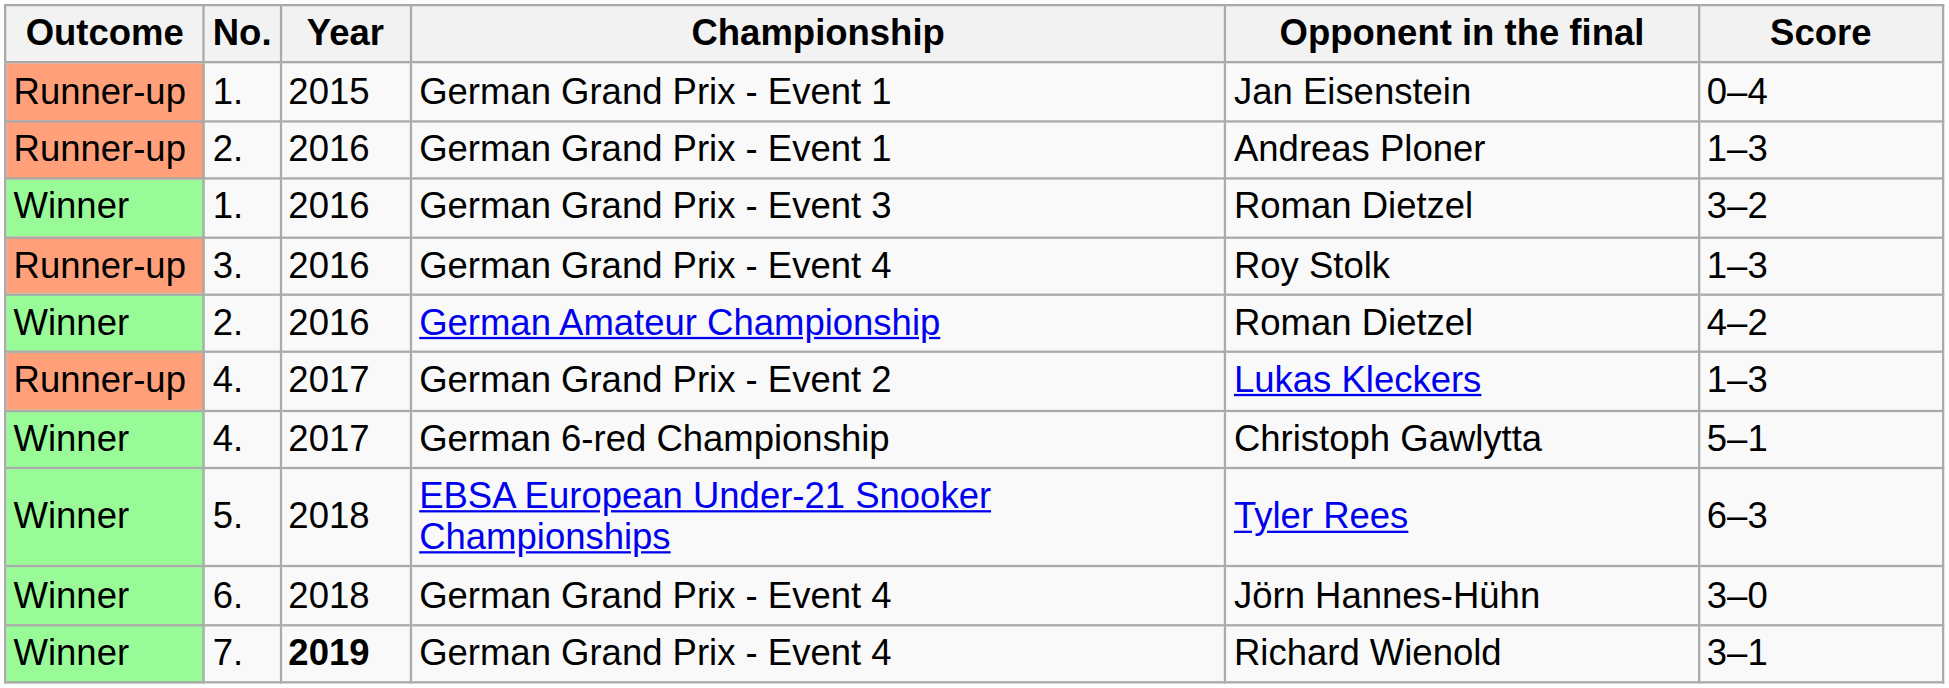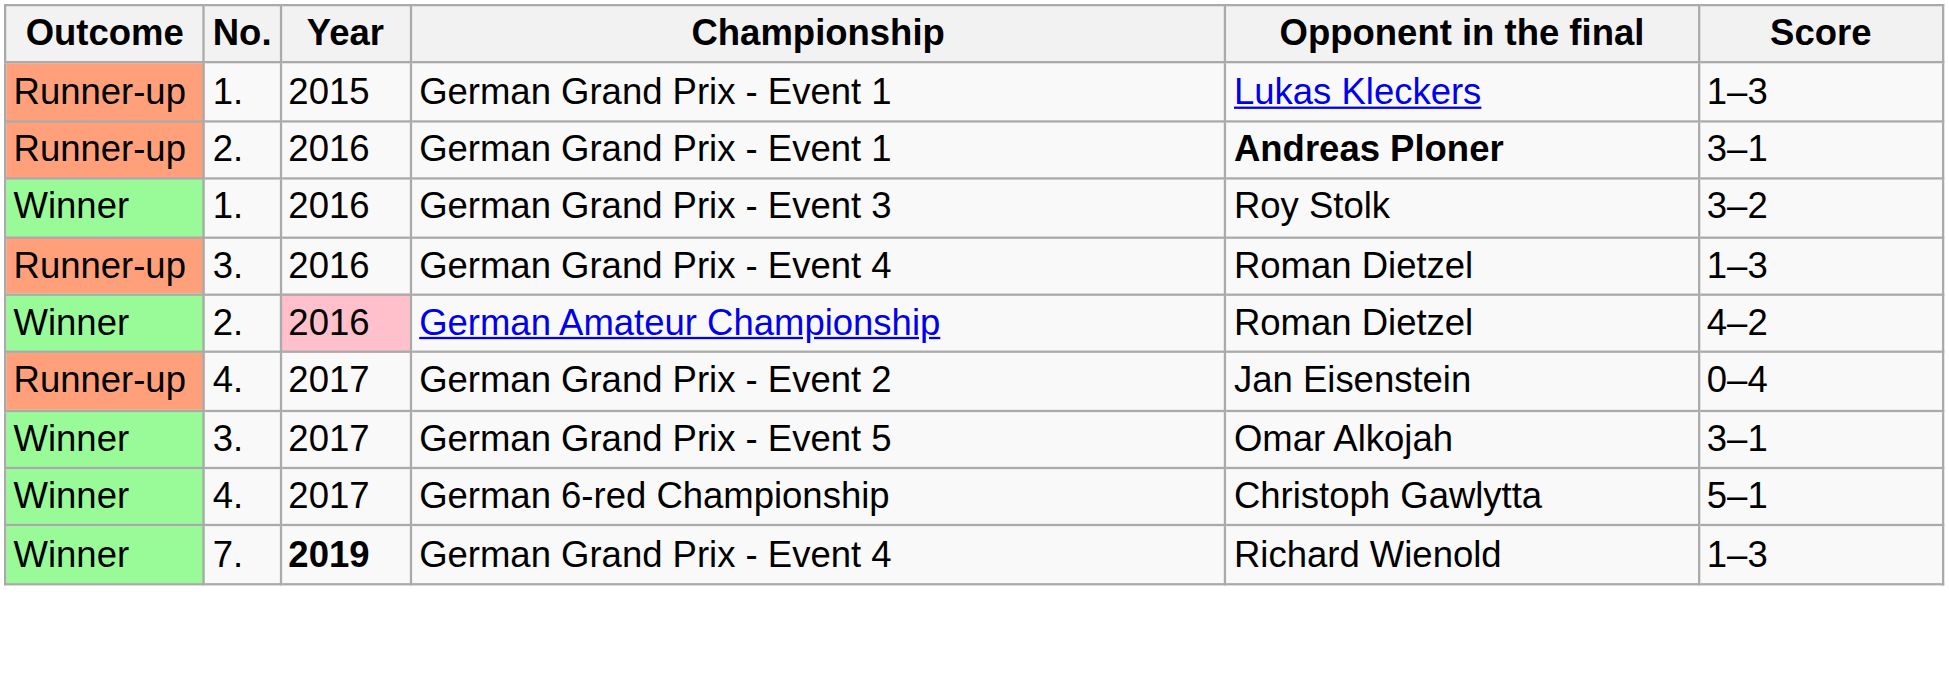1. / German Grand Prix - Event 1 | Opponent in the final: Jan Eisenstein -> Lukas Kleckers
1. / German Grand Prix - Event 1 | Score: 0–4 -> 1–3
2. / German Grand Prix - Event 1 | Opponent in the final: normal -> bold
2. / German Grand Prix - Event 1 | Score: 1–3 -> 3–1
German Grand Prix - Event 3 | Opponent in the final: Roman Dietzel -> Roy Stolk
3. / German Grand Prix - Event 4 | Opponent in the final: Roy Stolk -> Roman Dietzel
German Amateur Championship | Year: no background -> pink background
German Grand Prix - Event 2 | Opponent in the final: Lukas Kleckers -> Jan Eisenstein
German Grand Prix - Event 2 | Score: 1–3 -> 0–4
+ row: Winner | 3. | 2017 | German Grand Prix - Event 5 | Omar Alkojah | 3–1
- row: Winner | 5. | 2018 | EBSA European Under-21 Snooker Championships | Tyler Rees | 6–3
- row: Winner | 6. | 2018 | German Grand Prix - Event 4 | Jörn Hannes-Hühn | 3–0
7. / German Grand Prix - Event 4 | Score: 3–1 -> 1–3
